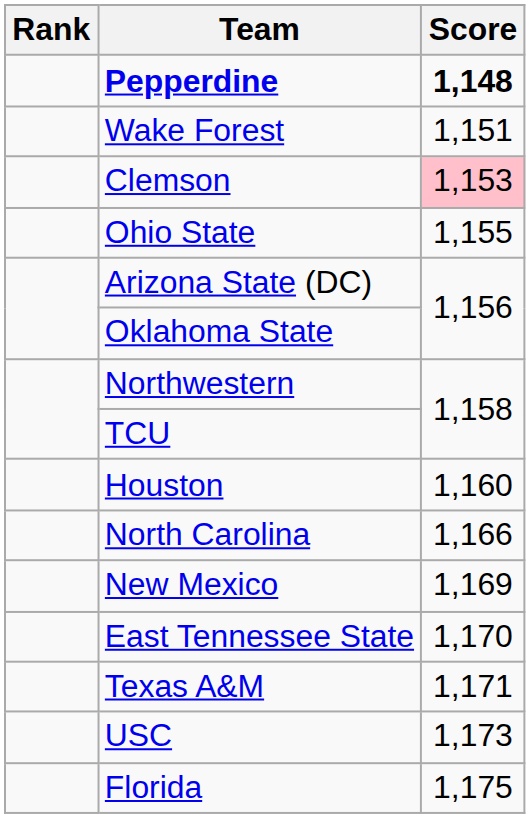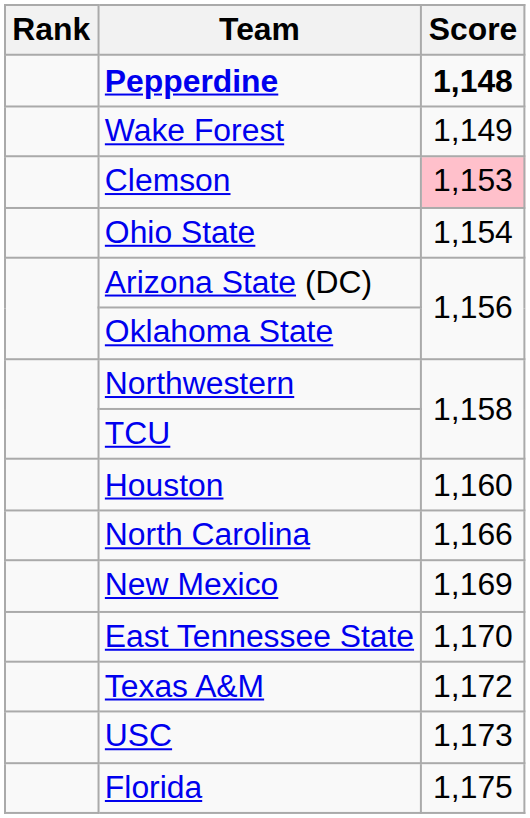Wake Forest | Score: 1,151 -> 1,149
Ohio State | Score: 1,155 -> 1,154
Texas A&M | Score: 1,171 -> 1,172
